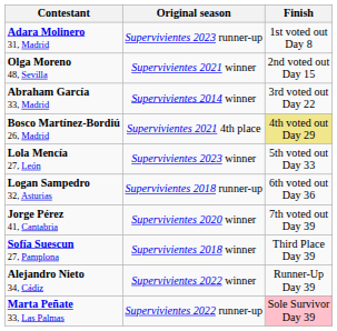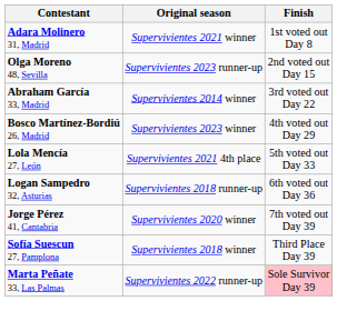Adara Molinero 31, Madrid | Original season: Supervivientes 2023 runner-up -> Supervivientes 2021 winner
Olga Moreno 48, Sevilla | Original season: Supervivientes 2021 winner -> Supervivientes 2023 runner-up
Bosco Martínez-Bordiú 26, Madrid | Original season: Supervivientes 2021 4th place -> Supervivientes 2023 winner
Bosco Martínez-Bordiú 26, Madrid | Finish: khaki background -> no background
Lola Mencía 27, León | Original season: Supervivientes 2023 winner -> Supervivientes 2021 4th place
- row: Alejandro Nieto 34, Cádiz | Supervivientes 2022 winner | Runner-Up Day 39
